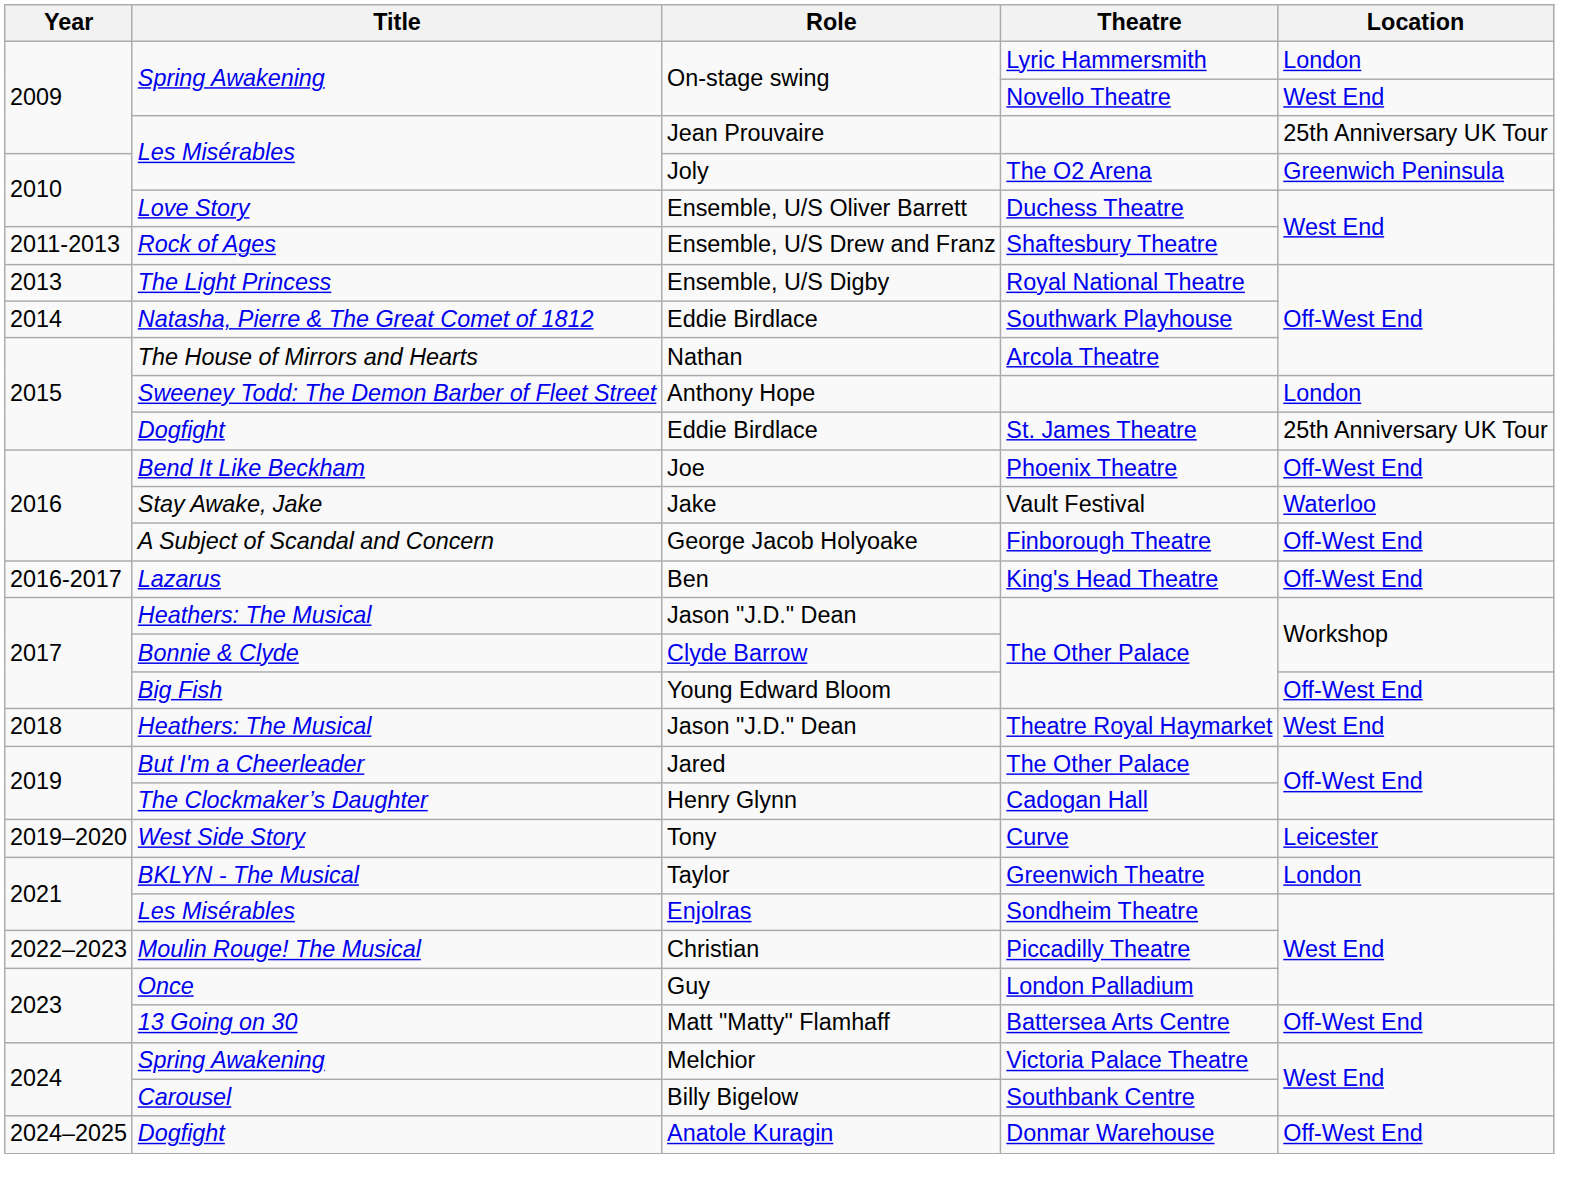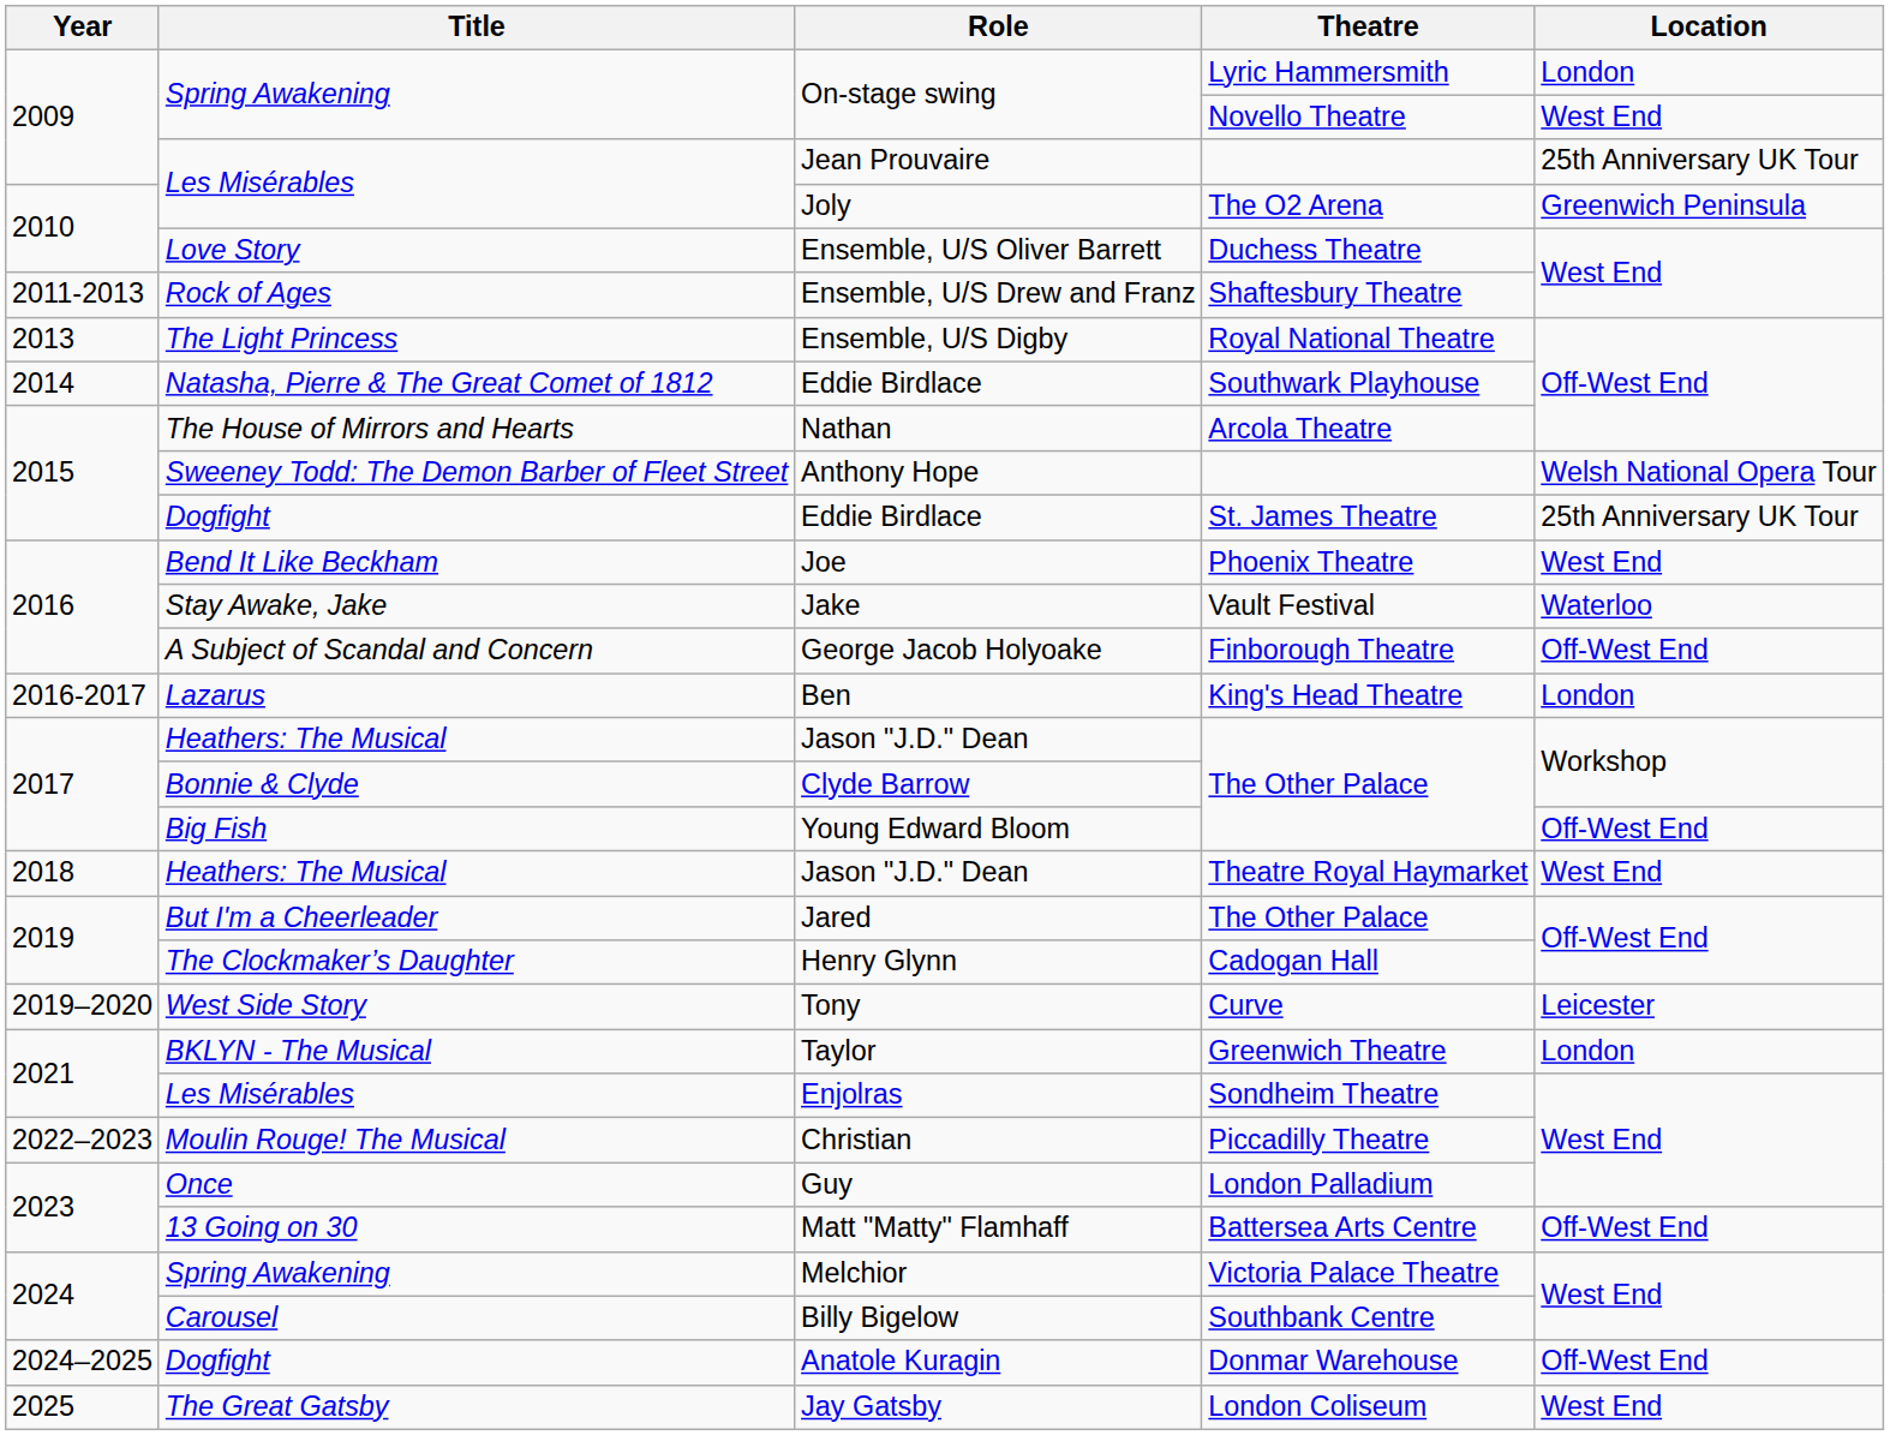Anthony Hope | Location: London -> Welsh National Opera Tour
Joe | Location: Off-West End -> West End
Ben | Location: Off-West End -> London
+ row: 2025 | The Great Gatsby | Jay Gatsby | London Coliseum | West End
